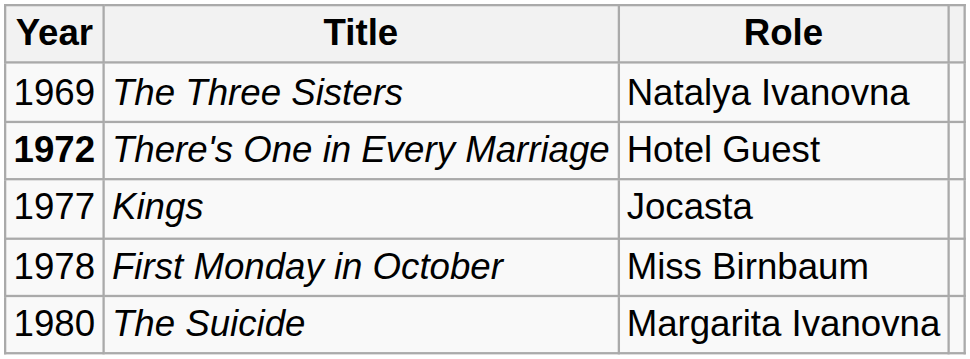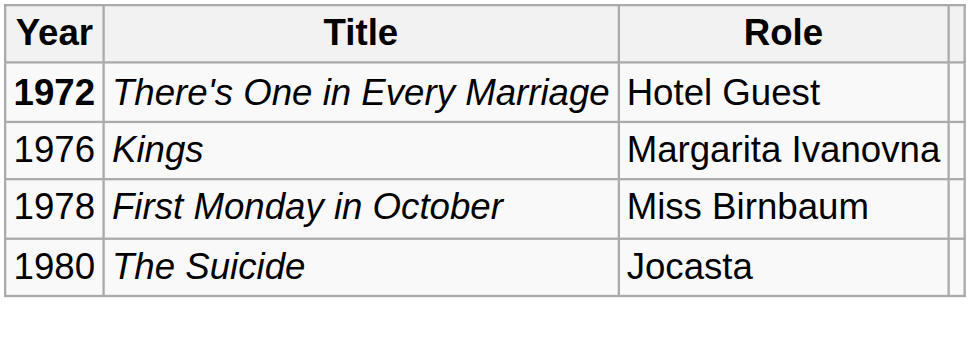- row: 1969 | The Three Sisters | Natalya Ivanovna
Kings | Year: 1977 -> 1976
Kings | Role: Jocasta -> Margarita Ivanovna
The Suicide | Role: Margarita Ivanovna -> Jocasta
